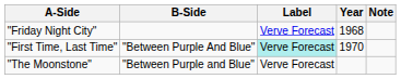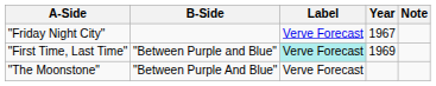"Friday Night City" | Year: 1968 -> 1967
"First Time, Last Time" | B-Side: "Between Purple And Blue" -> "Between Purple and Blue"
"First Time, Last Time" | Year: 1970 -> 1969
"The Moonstone" | B-Side: "Between Purple and Blue" -> "Between Purple And Blue"
